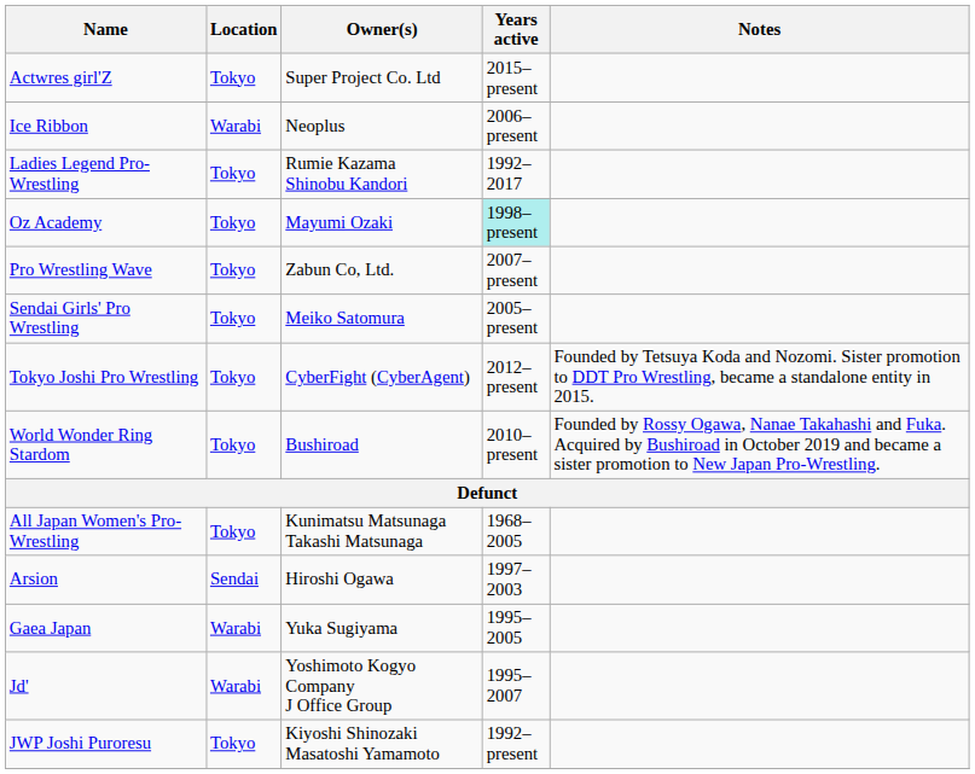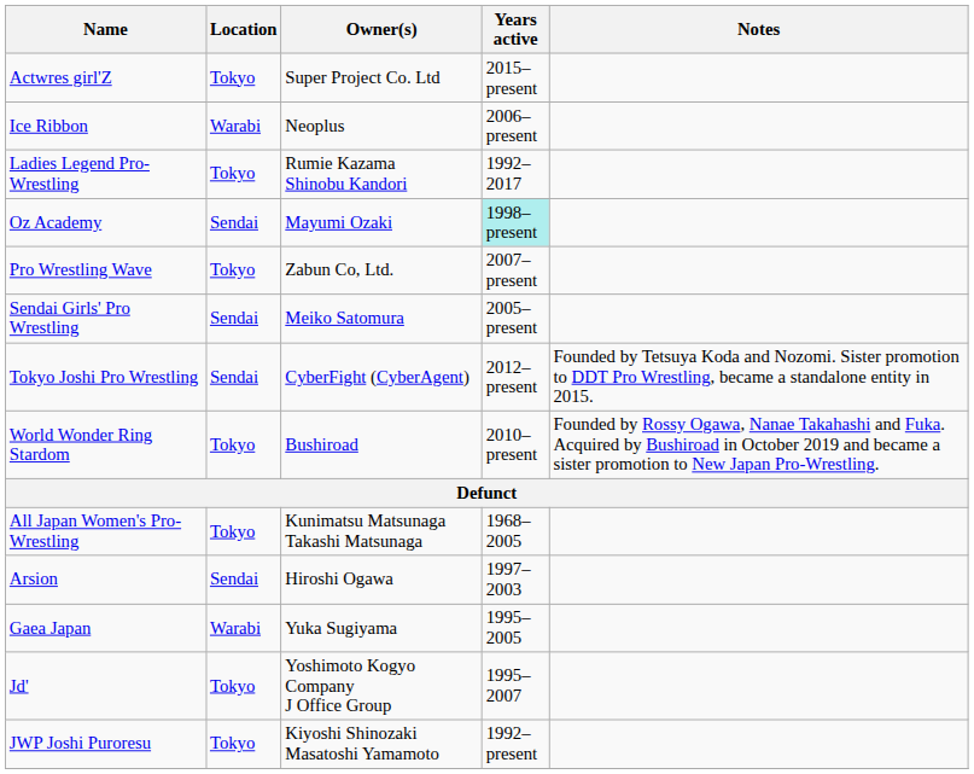Oz Academy | Location: Tokyo -> Sendai
Sendai Girls' Pro Wrestling | Location: Tokyo -> Sendai
Tokyo Joshi Pro Wrestling | Location: Tokyo -> Sendai
Jd' | Location: Warabi -> Tokyo
